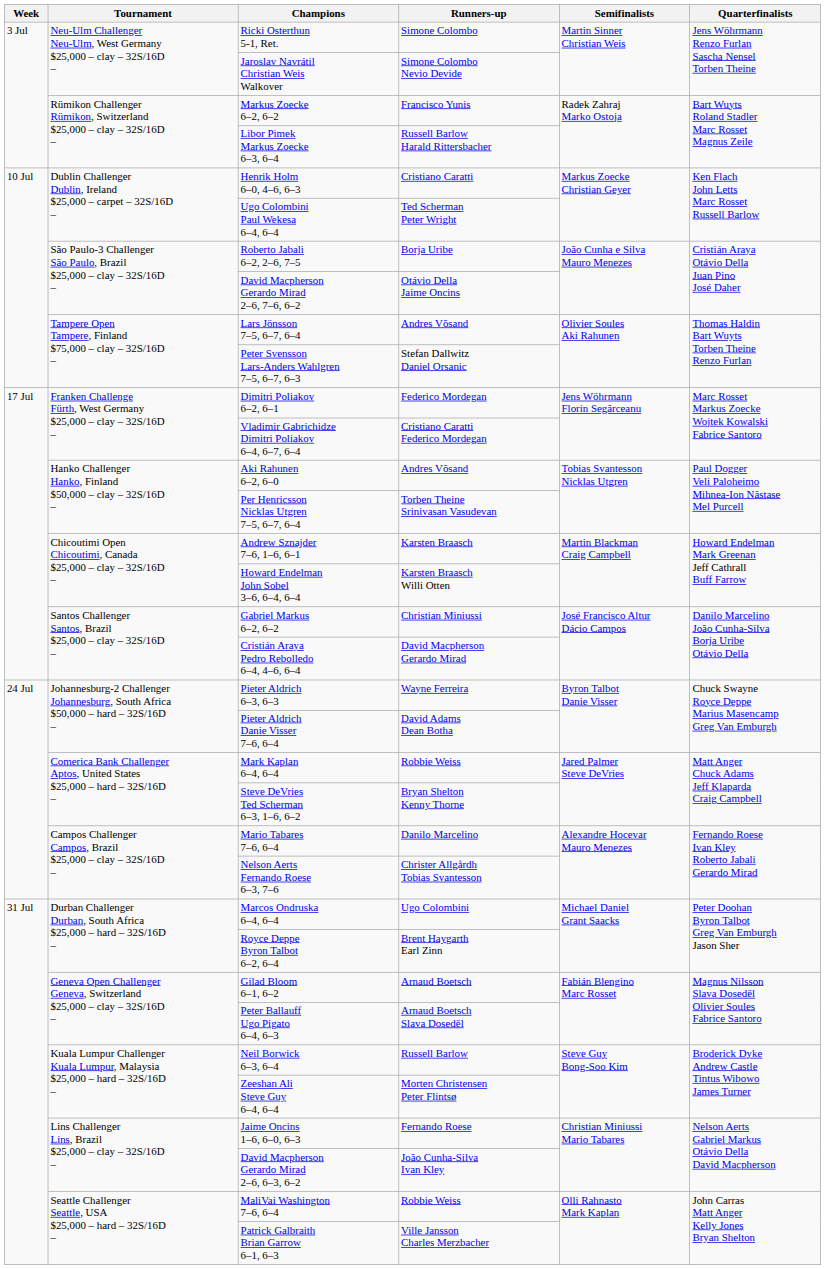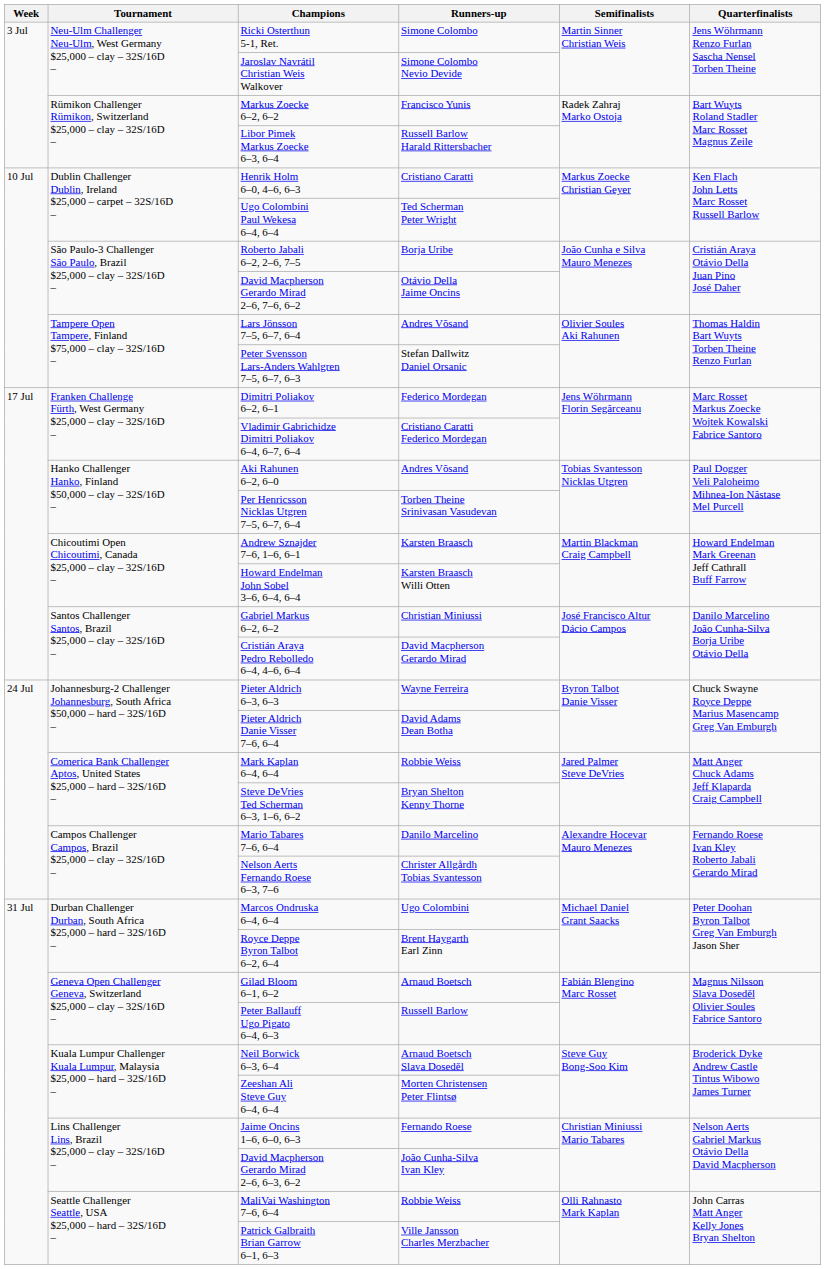Peter Ballauff Ugo Pigato 6–4, 6–3 | Runners-up: Arnaud Boetsch Slava Doseděl -> Russell Barlow
Neil Borwick 6–3, 6–4 | Runners-up: Russell Barlow -> Arnaud Boetsch Slava Doseděl
